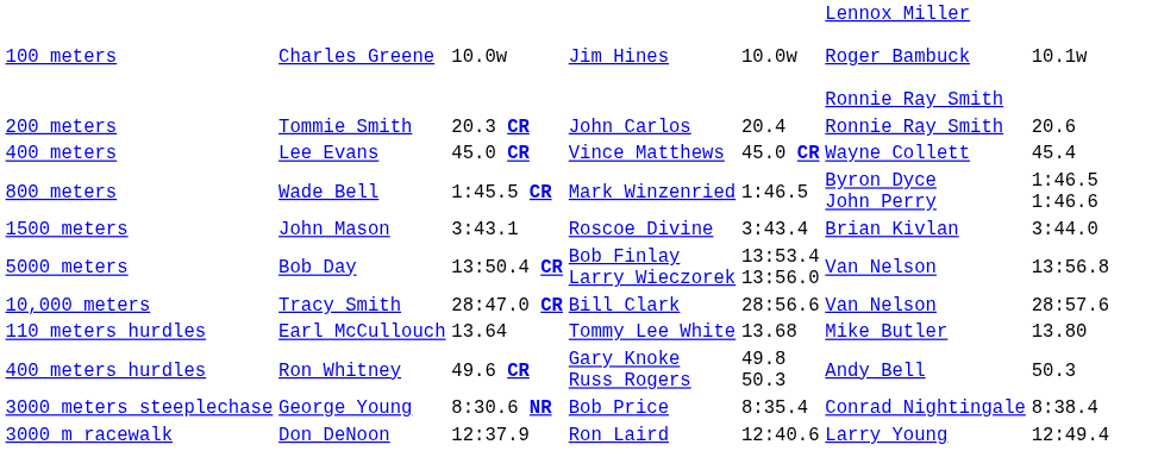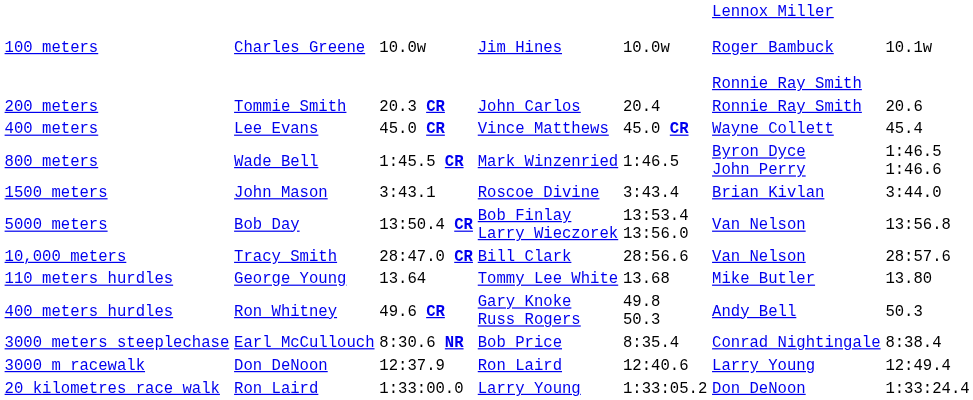110 meters hurdles | column 2: Earl McCullouch -> George Young
3000 meters steeplechase | column 2: George Young -> Earl McCullouch
+ row: 20 kilometres race walk | Ron Laird | 1:33:00.0 | Larry Young | 1:33:05.2 | Don DeNoon | 1:33:24.4
